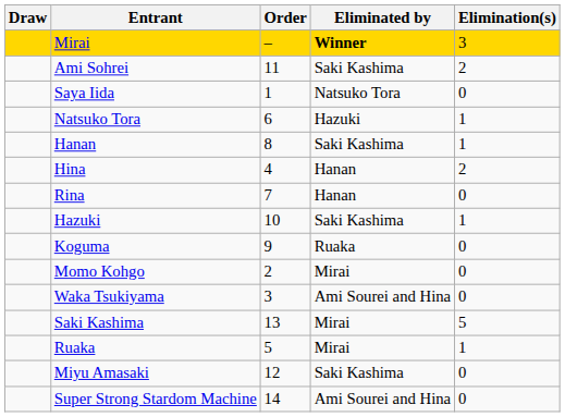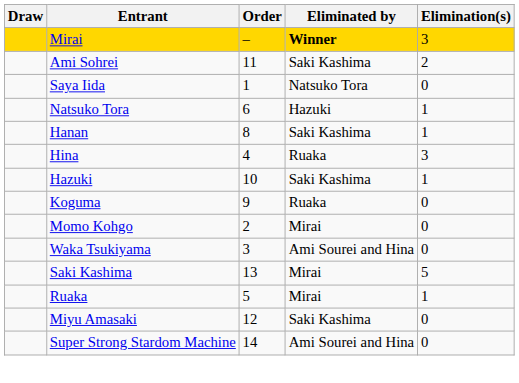Hina | Eliminated by: Hanan -> Ruaka
Hina | Elimination(s): 2 -> 3
- row: Rina | 7 | Hanan | 0
